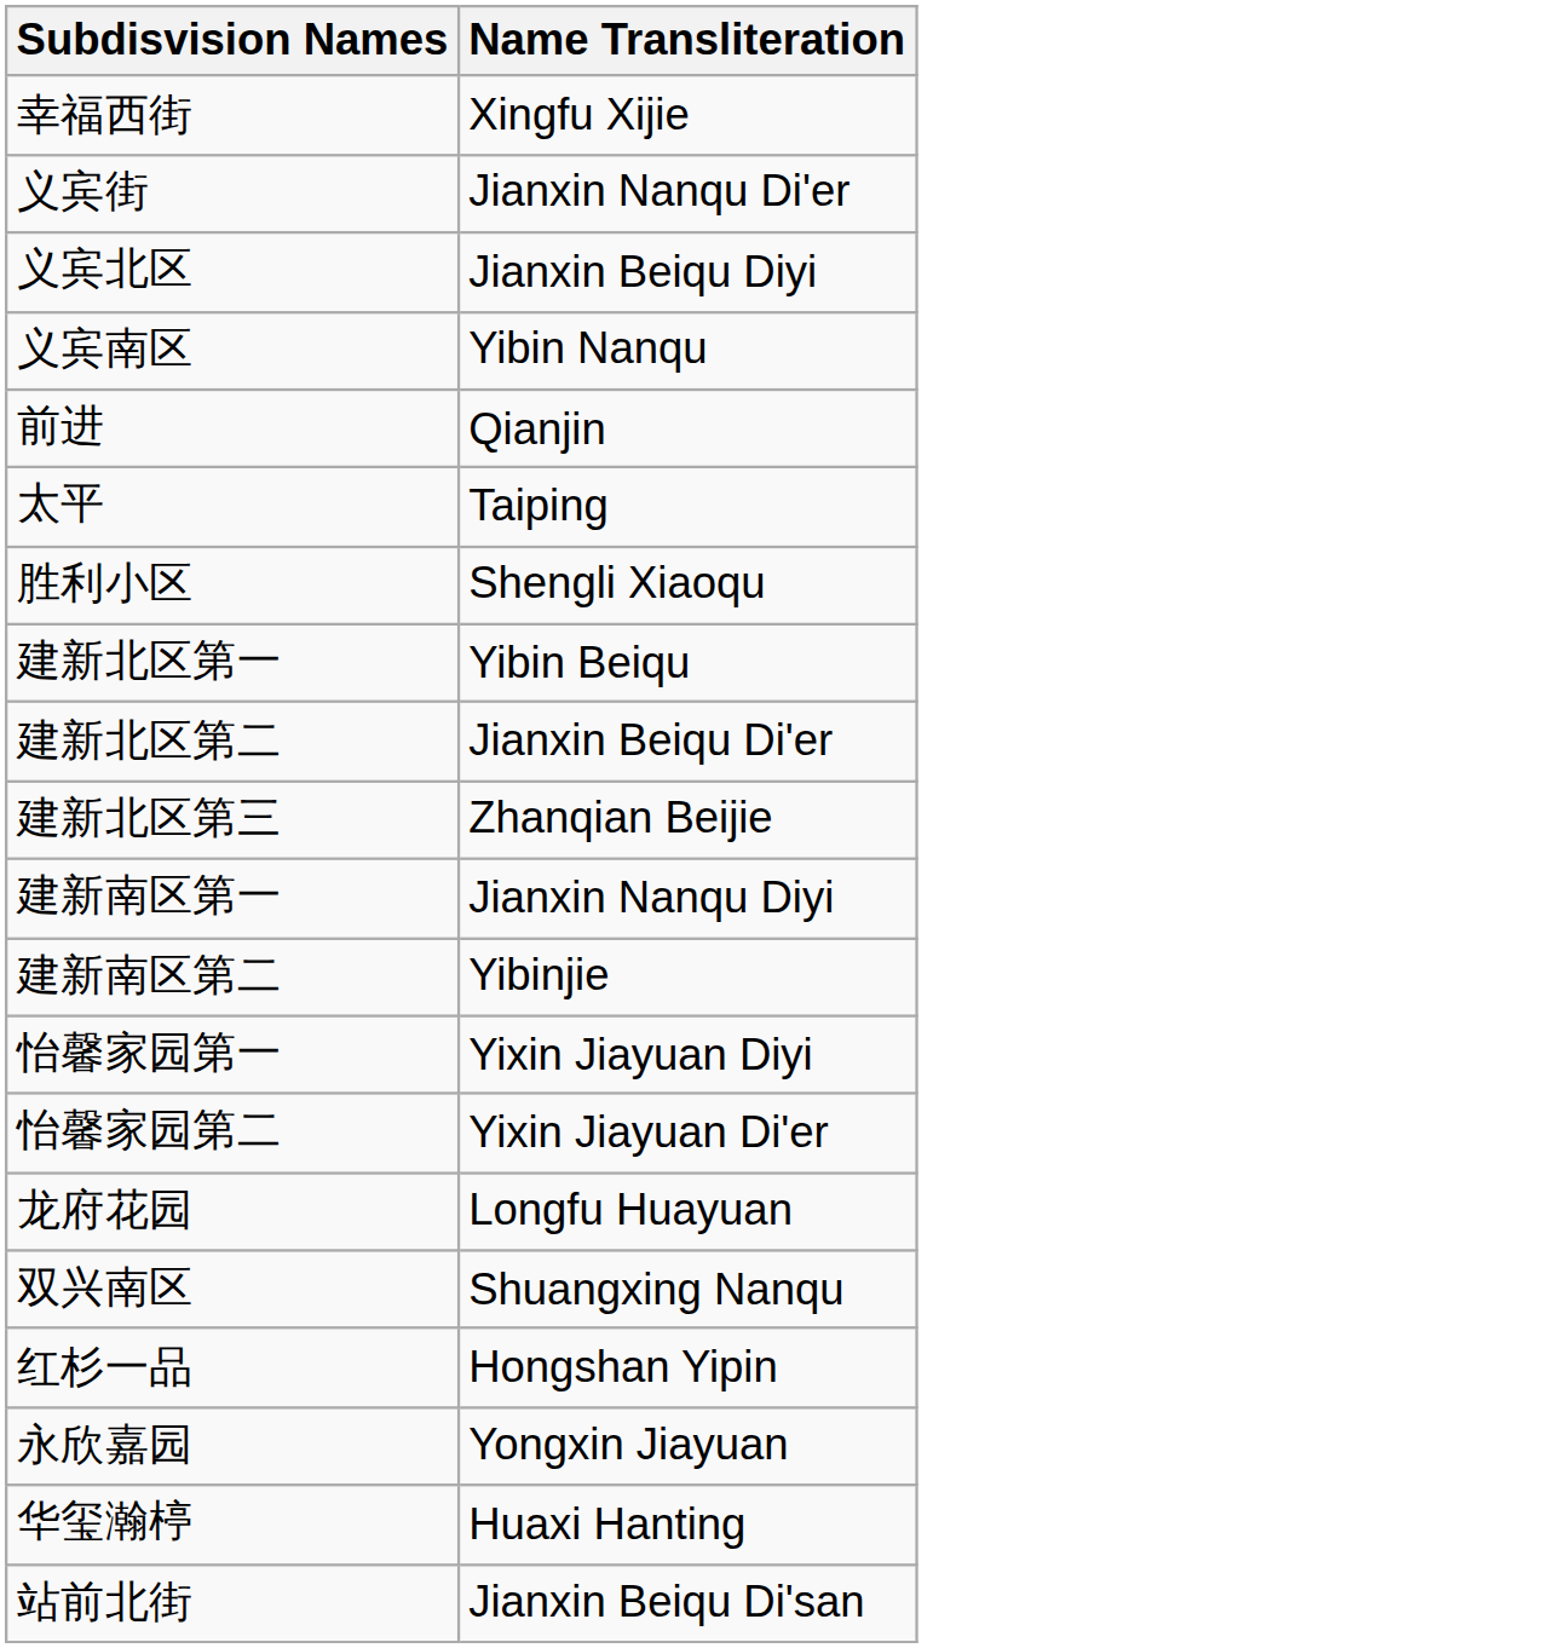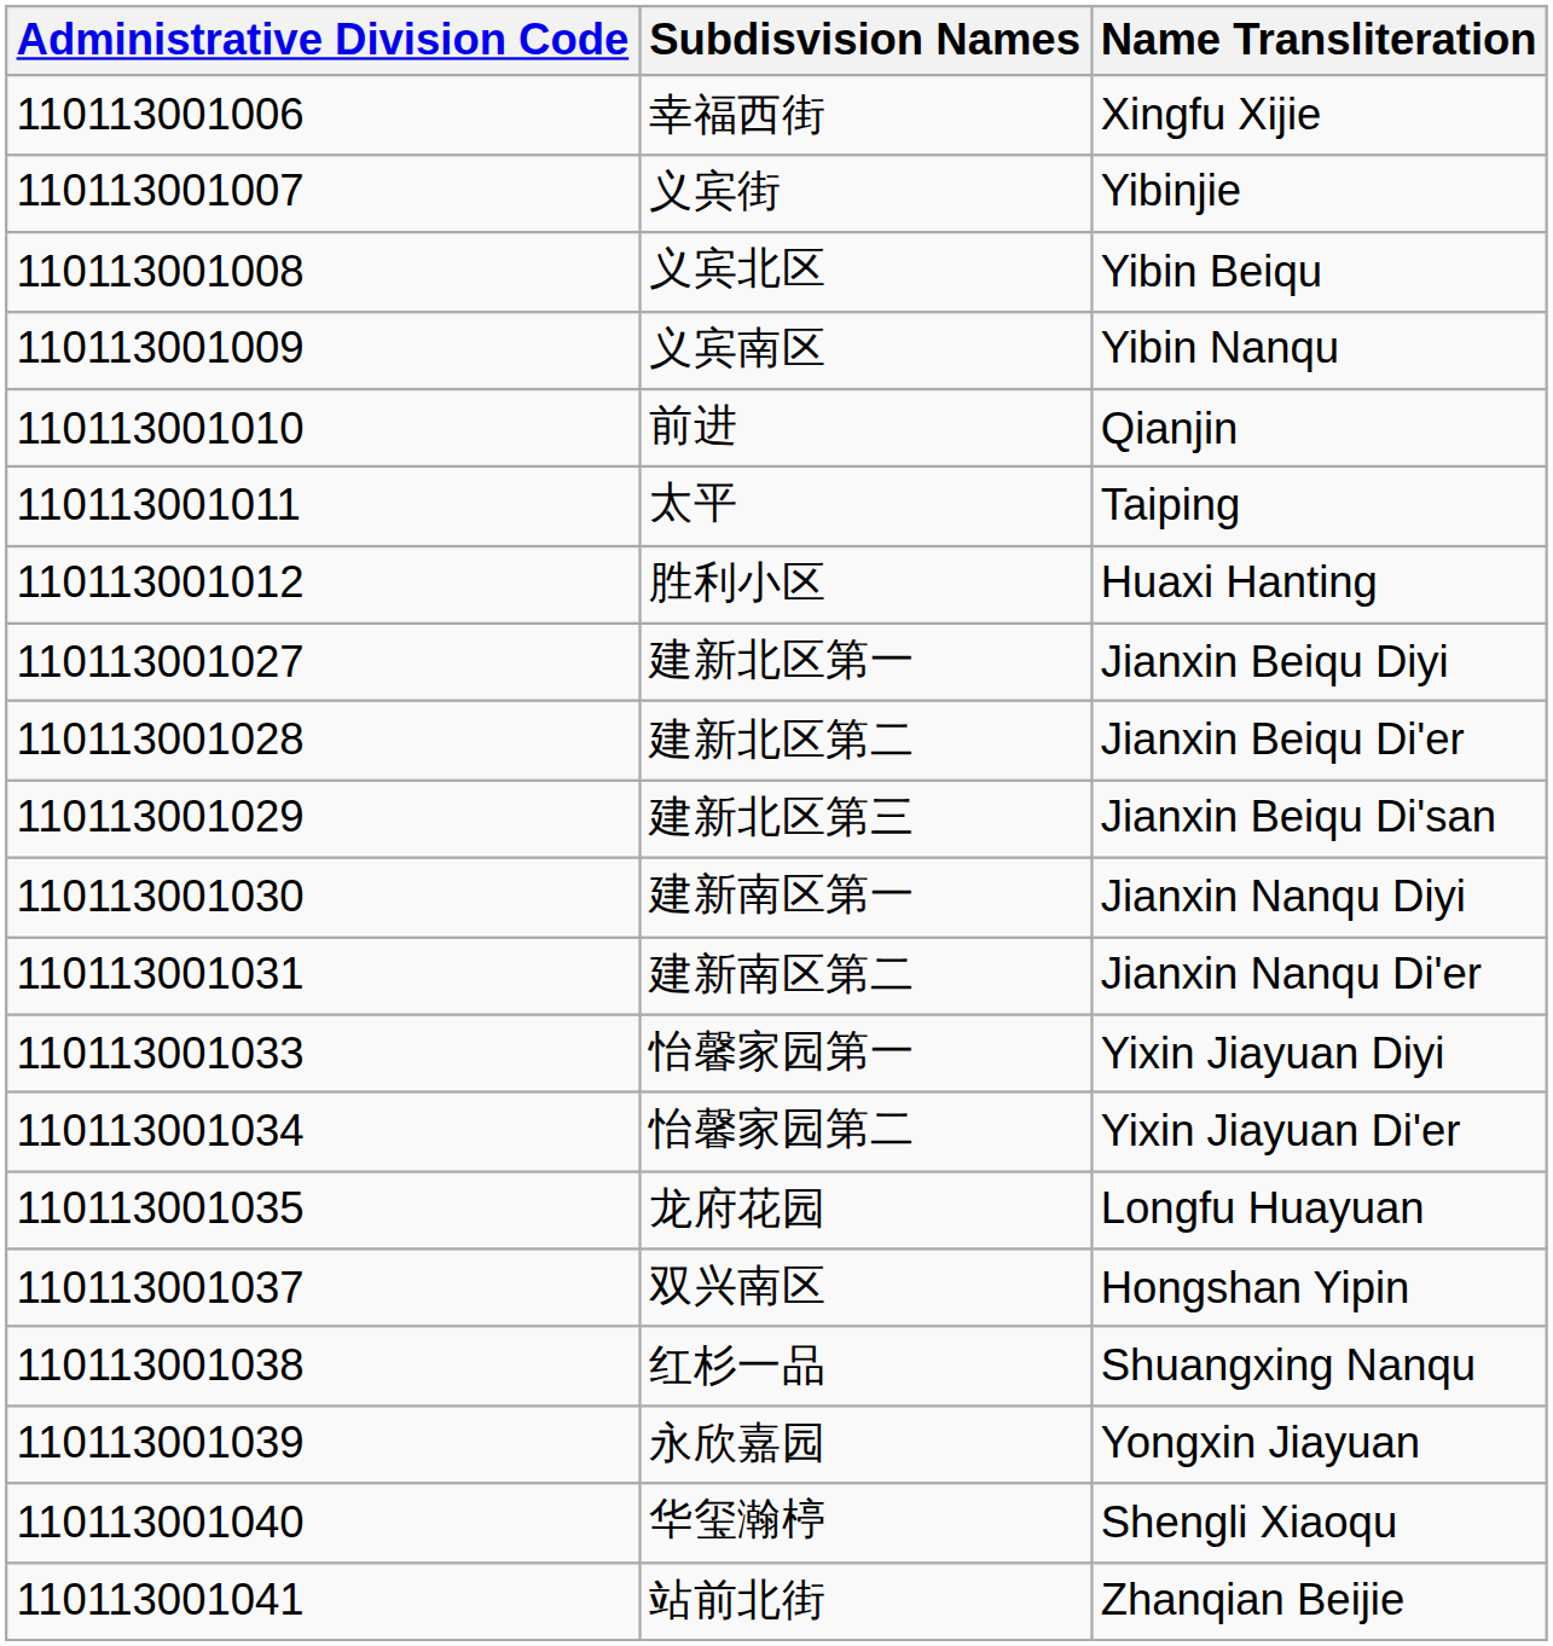+ column: Administrative Division Code | 110113001006 | 110113001007 | 110113001008 | 110113001009 | 110113001010 | 110113001011 | 110113001012 | 110113001027 | 110113001028 | 110113001029 | 110113001030 | 110113001031 | 110113001033 | 110113001034 | 110113001035 | 110113001037 | 110113001038 | 110113001039 | 110113001040 | 110113001041
义宾街 | Name Transliteration: Jianxin Nanqu Di'er -> Yibinjie
义宾北区 | Name Transliteration: Jianxin Beiqu Diyi -> Yibin Beiqu
胜利小区 | Name Transliteration: Shengli Xiaoqu -> Huaxi Hanting
建新北区第一 | Name Transliteration: Yibin Beiqu -> Jianxin Beiqu Diyi
建新北区第三 | Name Transliteration: Zhanqian Beijie -> Jianxin Beiqu Di'san
建新南区第二 | Name Transliteration: Yibinjie -> Jianxin Nanqu Di'er
双兴南区 | Name Transliteration: Shuangxing Nanqu -> Hongshan Yipin
红杉一品 | Name Transliteration: Hongshan Yipin -> Shuangxing Nanqu
华玺瀚楟 | Name Transliteration: Huaxi Hanting -> Shengli Xiaoqu
站前北街 | Name Transliteration: Jianxin Beiqu Di'san -> Zhanqian Beijie
